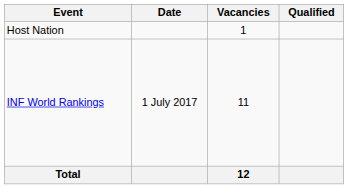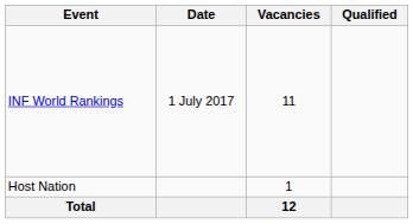rows swapped: Host Nation <-> INF World Rankings
